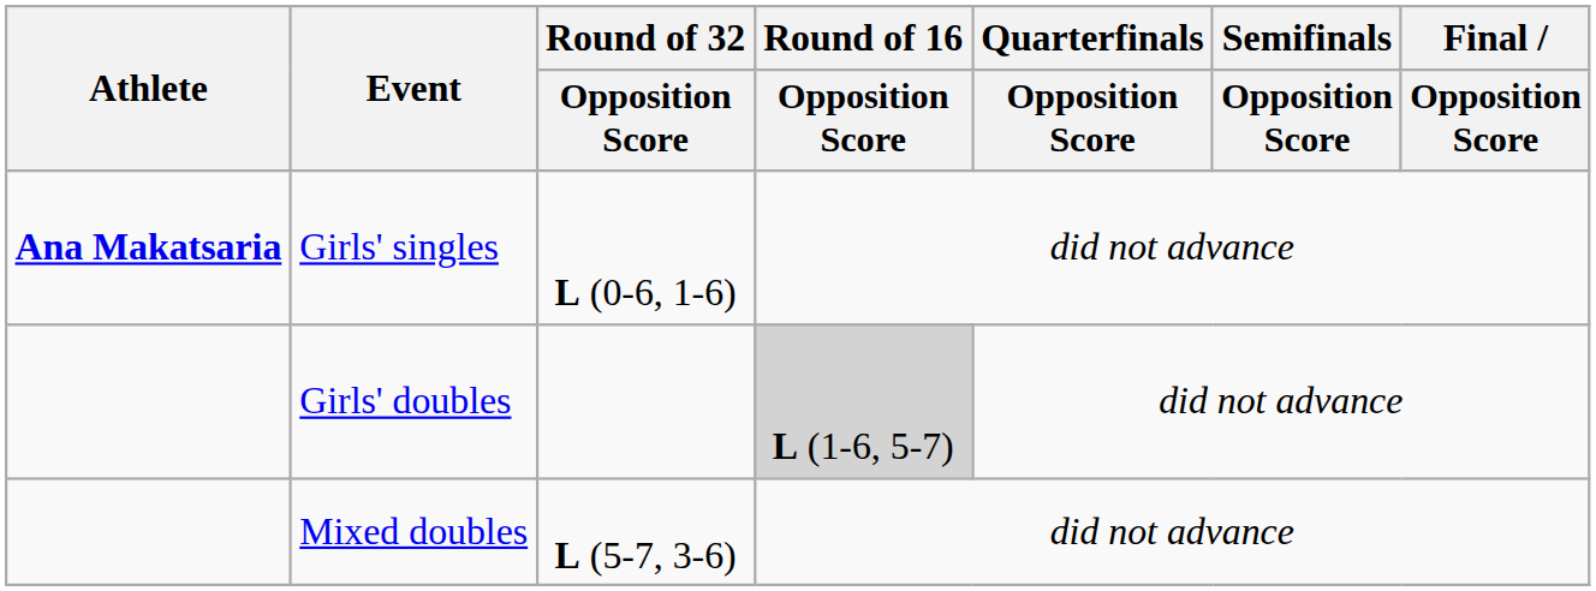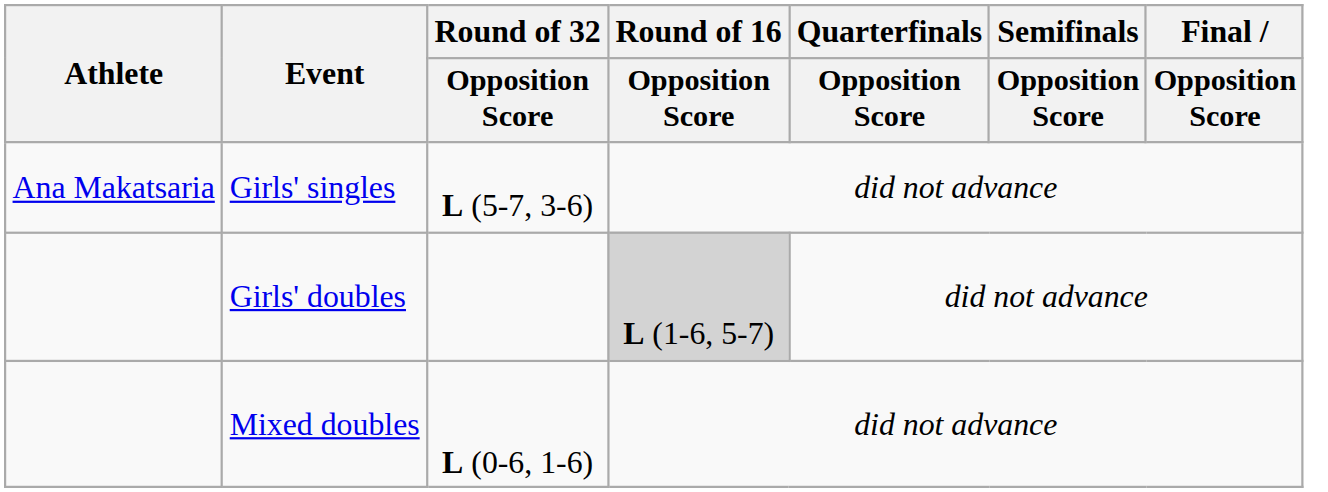Girls' singles | Athlete: bold -> normal
Girls' singles | Round of 32 / Opposition Score: L (0-6, 1-6) -> L (5-7, 3-6)
Mixed doubles | Round of 32 / Opposition Score: L (5-7, 3-6) -> L (0-6, 1-6)
